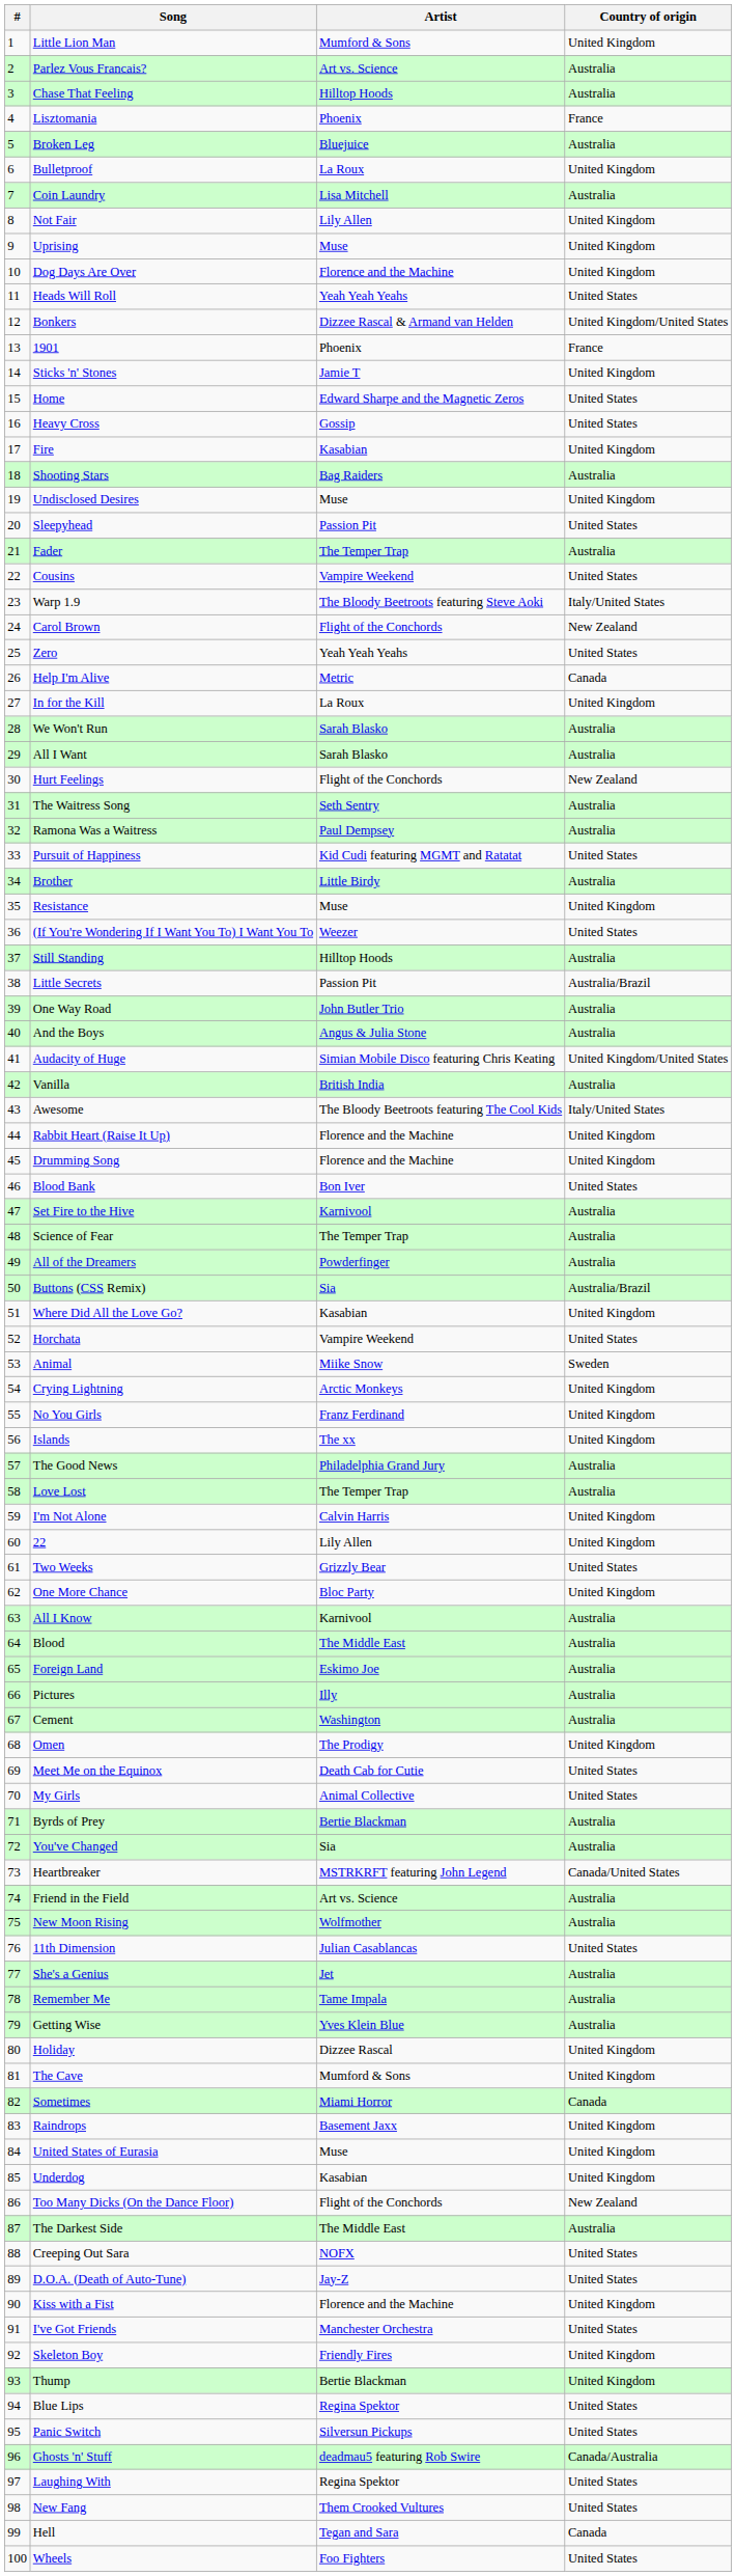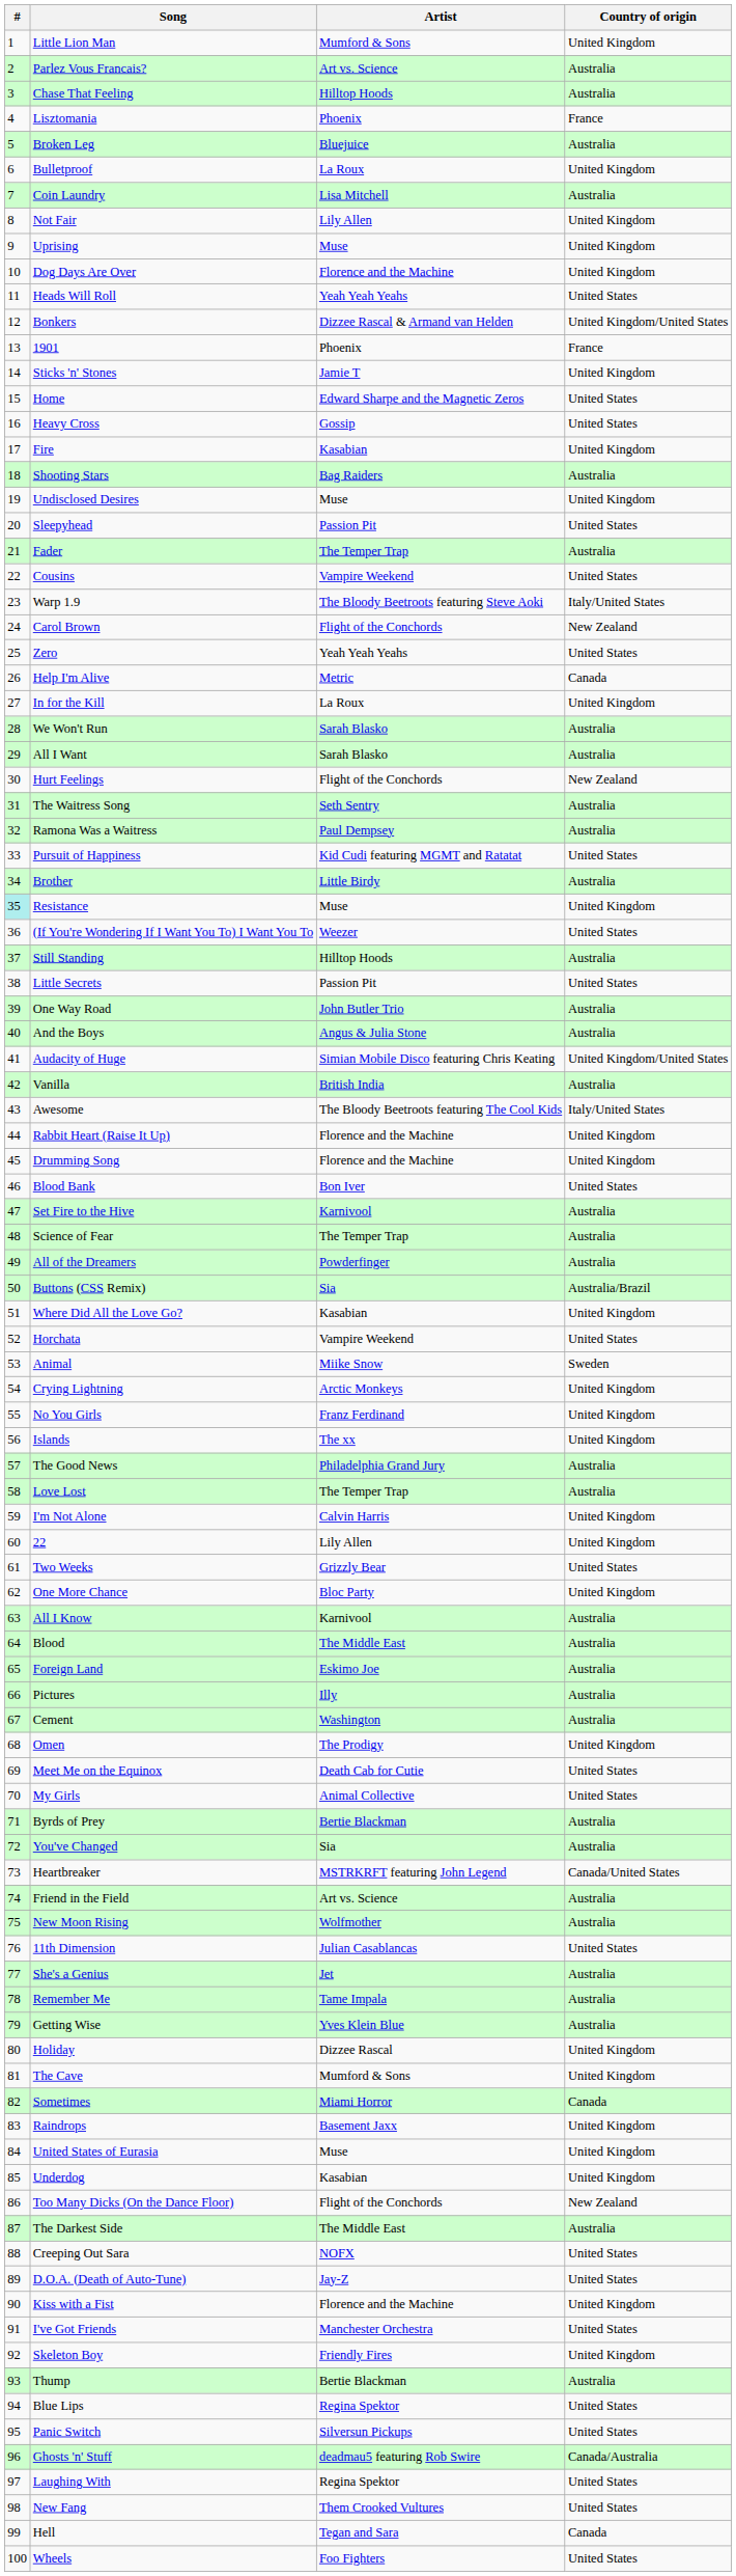Resistance | #: no background -> paleturquoise background
Little Secrets | Country of origin: Australia/Brazil -> United States
Thump | Country of origin: United Kingdom -> Australia
